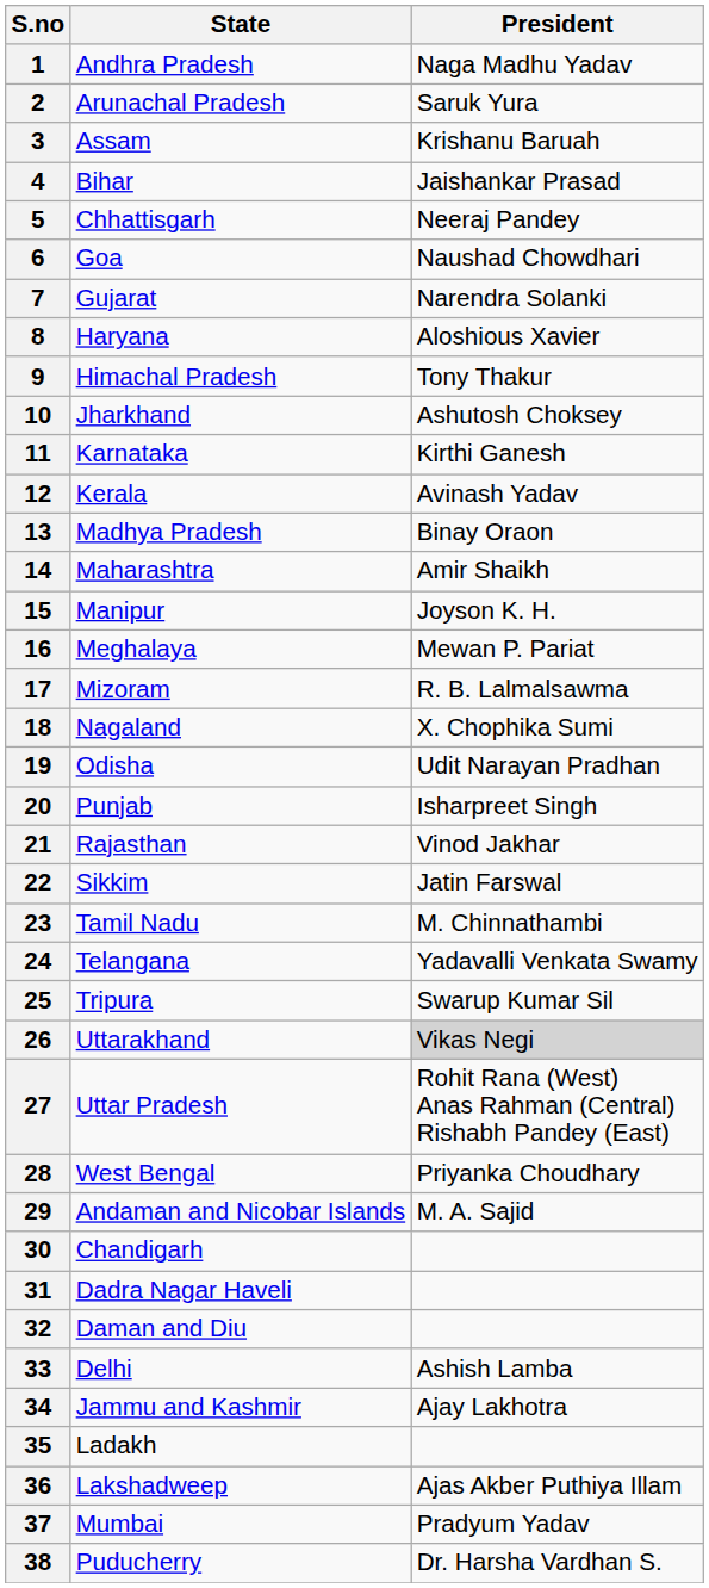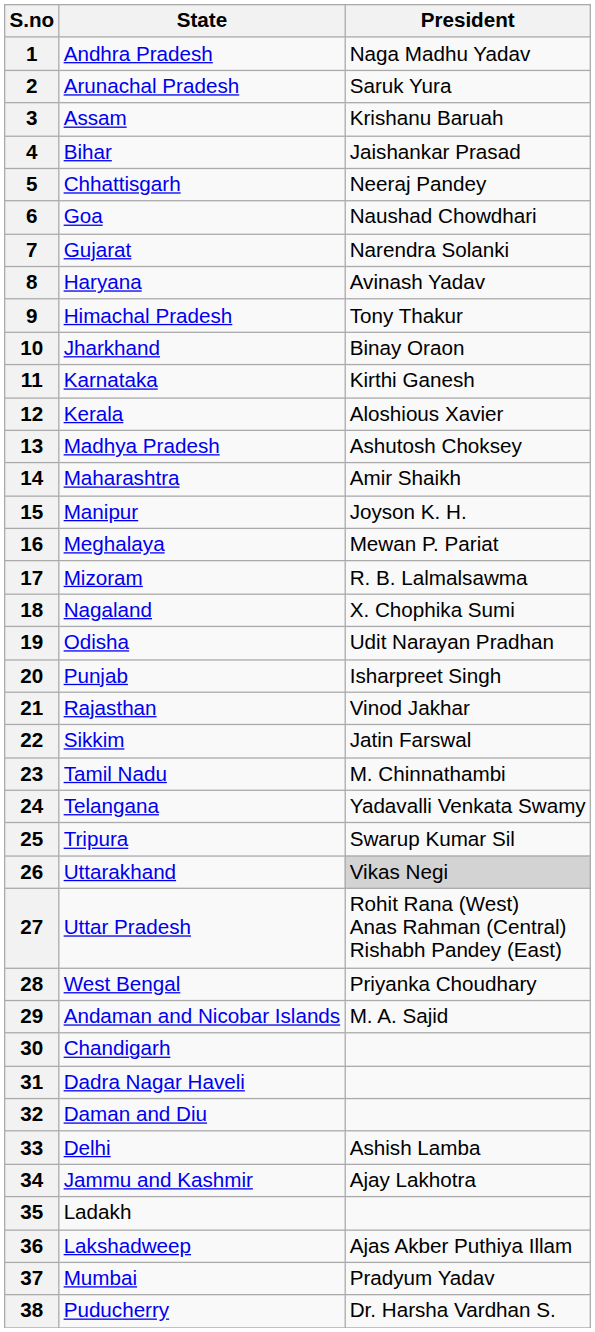8 | President: Aloshious Xavier -> Avinash Yadav
10 | President: Ashutosh Choksey -> Binay Oraon
12 | President: Avinash Yadav -> Aloshious Xavier
13 | President: Binay Oraon -> Ashutosh Choksey
